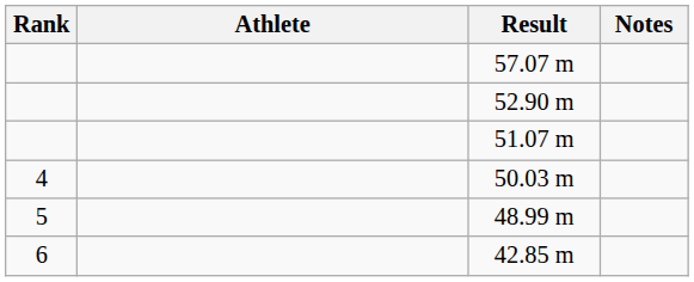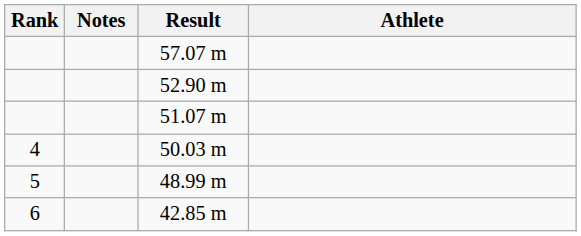columns swapped: Athlete <-> Notes
